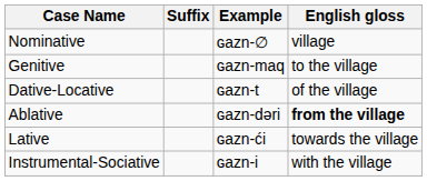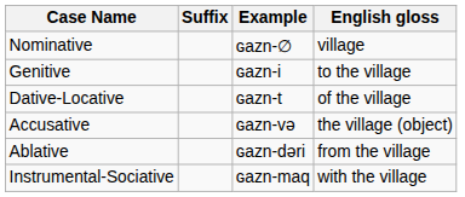Genitive | Example: ɢazn-maq -> ɢazn-i
+ row: Accusative | ɢazn-və | the village (object)
Ablative | English gloss: bold -> normal
- row: Lative | ɢazn-ći | towards the village
Instrumental-Sociative | Example: ɢazn-i -> ɢazn-maq
